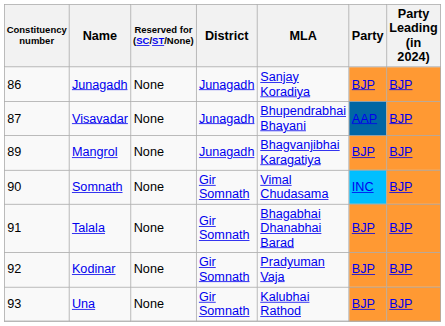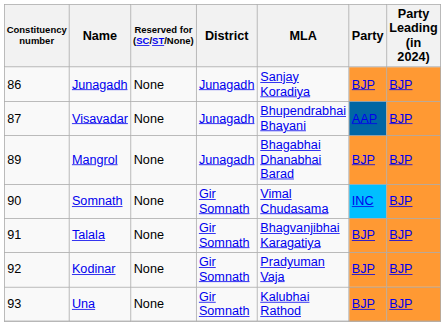Mangrol | MLA: Bhagvanjibhai Karagatiya -> Bhagabhai Dhanabhai Barad
Talala | MLA: Bhagabhai Dhanabhai Barad -> Bhagvanjibhai Karagatiya
